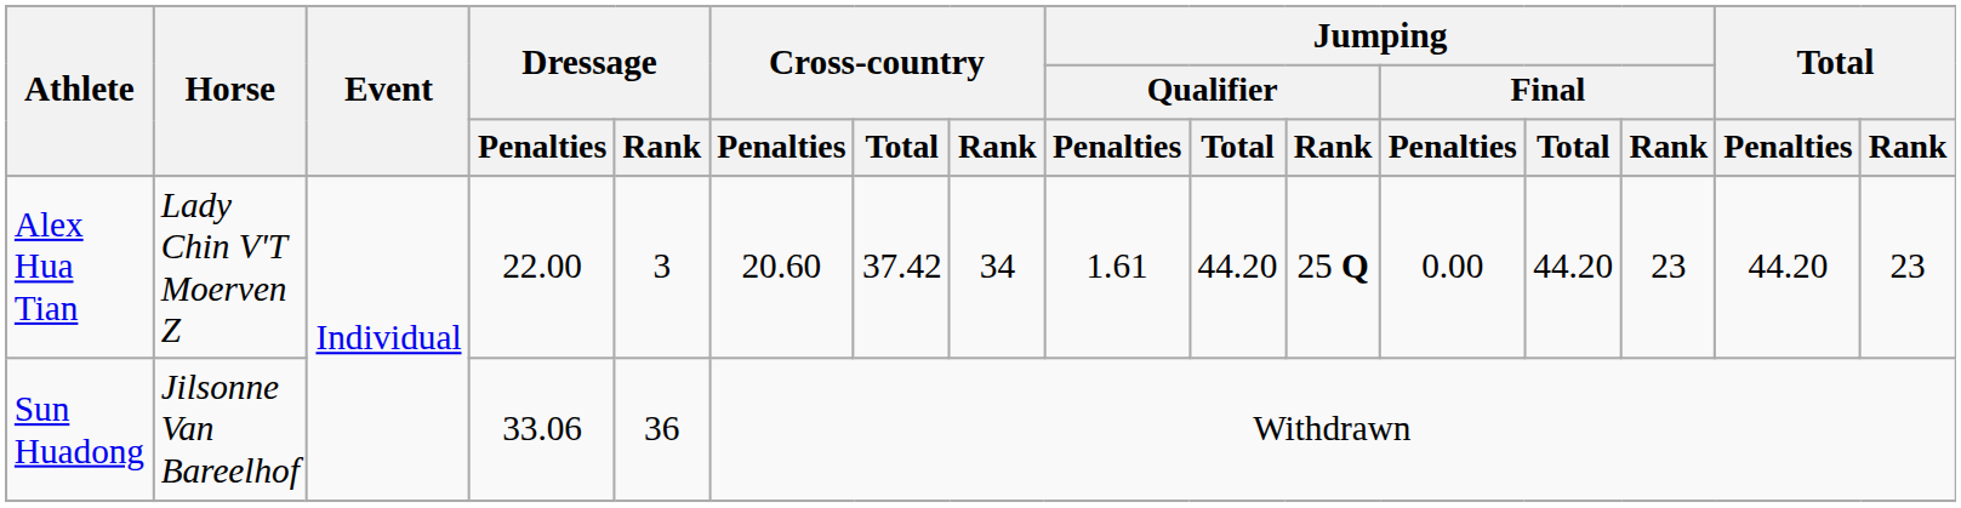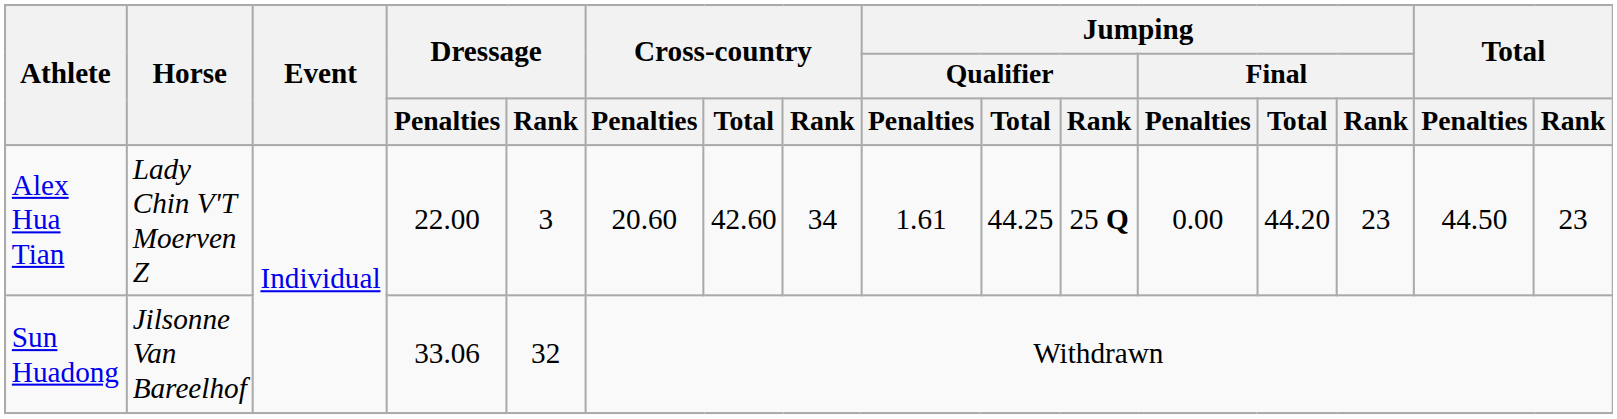Alex Hua Tian | Cross-country / Total: 37.42 -> 42.60
Alex Hua Tian | Jumping / Qualifier / Total: 44.20 -> 44.25
Alex Hua Tian | Total / Penalties: 44.20 -> 44.50
Sun Huadong | Dressage / Rank: 36 -> 32
